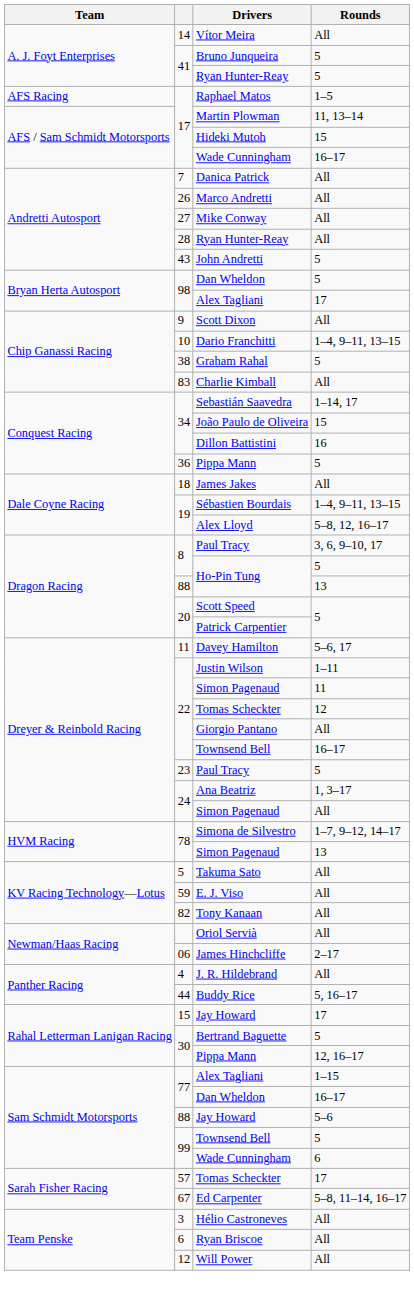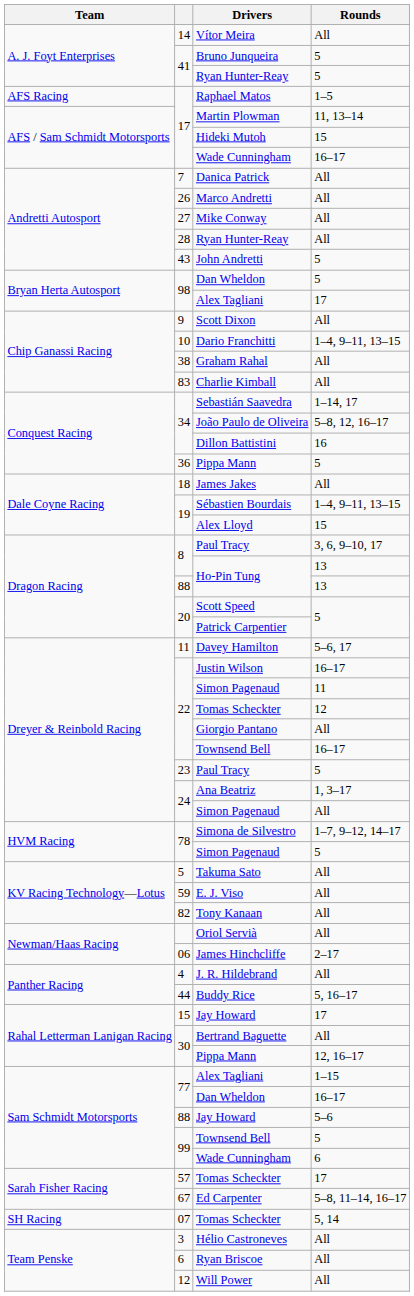Graham Rahal | Rounds: 5 -> All
João Paulo de Oliveira | Rounds: 15 -> 5–8, 12, 16–17
Alex Lloyd | Rounds: 5–8, 12, 16–17 -> 15
8 / Ho-Pin Tung | Rounds: 5 -> 13
Justin Wilson | Rounds: 1–11 -> 16–17
78 / Simon Pagenaud | Rounds: 13 -> 5
Bertrand Baguette | Rounds: 5 -> All
+ row: SH Racing | 07 | Tomas Scheckter | 5, 14
